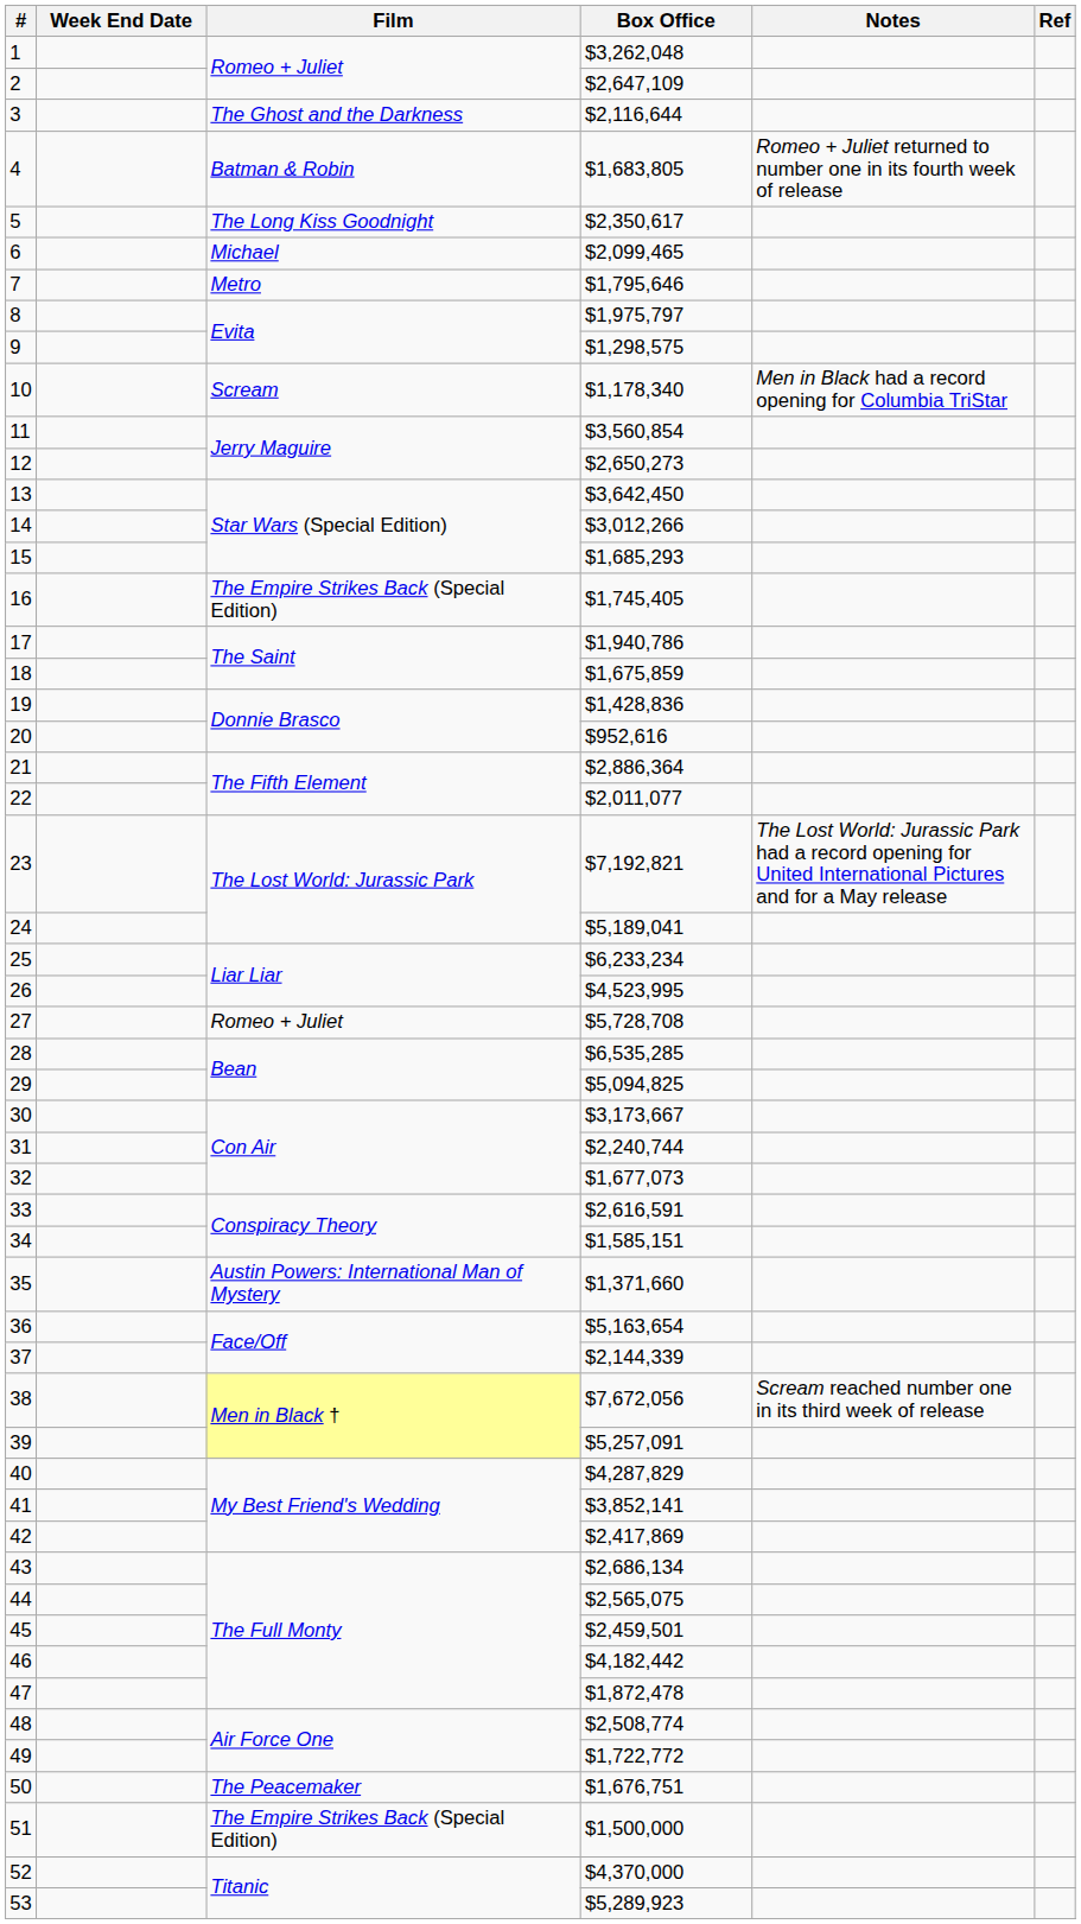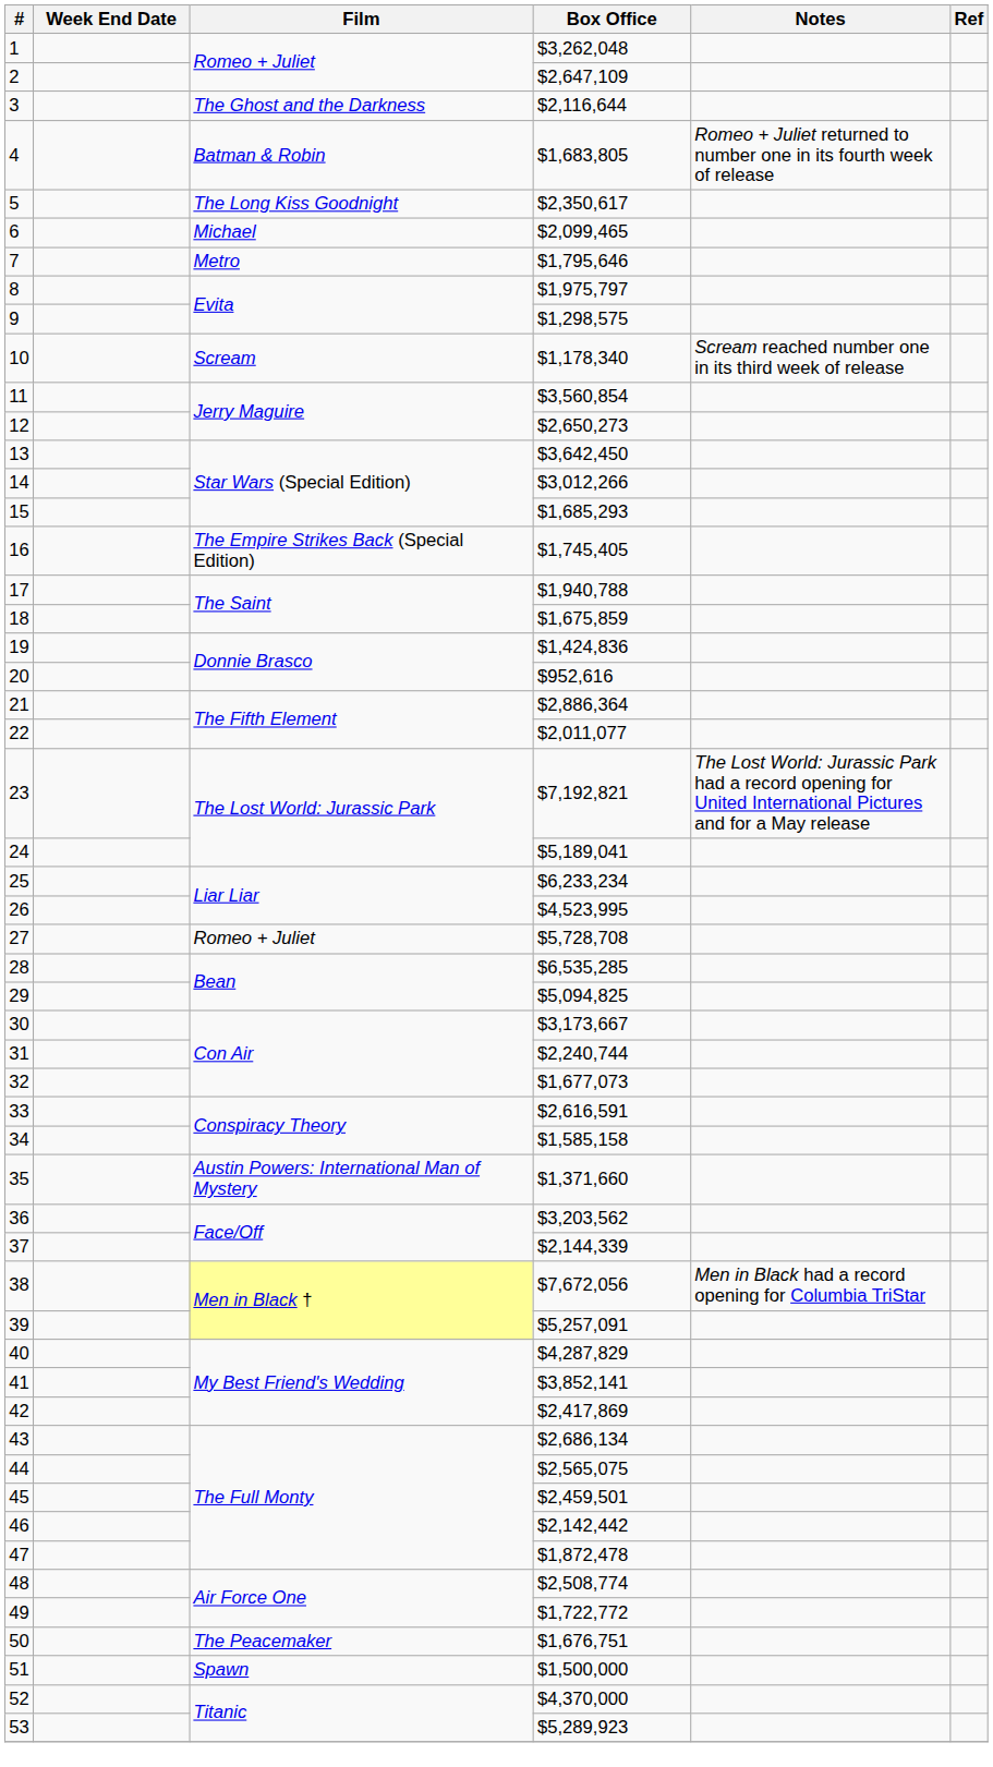10 | Notes: Men in Black had a record opening for Columbia TriStar -> Scream reached number one in its third week of release
17 | Box Office: $1,940,786 -> $1,940,788
19 | Box Office: $1,428,836 -> $1,424,836
34 | Box Office: $1,585,151 -> $1,585,158
36 | Box Office: $5,163,654 -> $3,203,562
38 | Notes: Scream reached number one in its third week of release -> Men in Black had a record opening for Columbia TriStar
46 | Box Office: $4,182,442 -> $2,142,442
51 | Film: The Empire Strikes Back (Special Edition) -> Spawn
